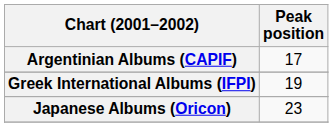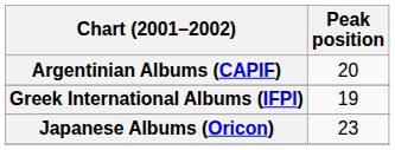Argentinian Albums (CAPIF) | Peak position: 17 -> 20
